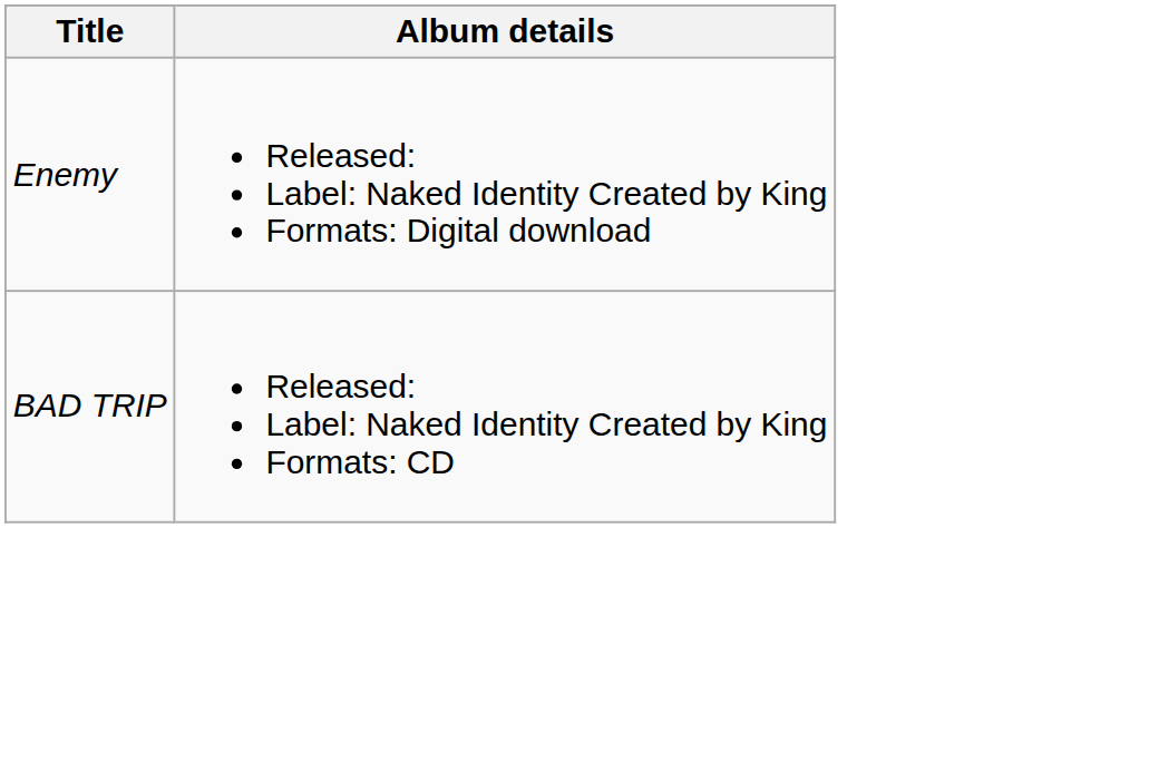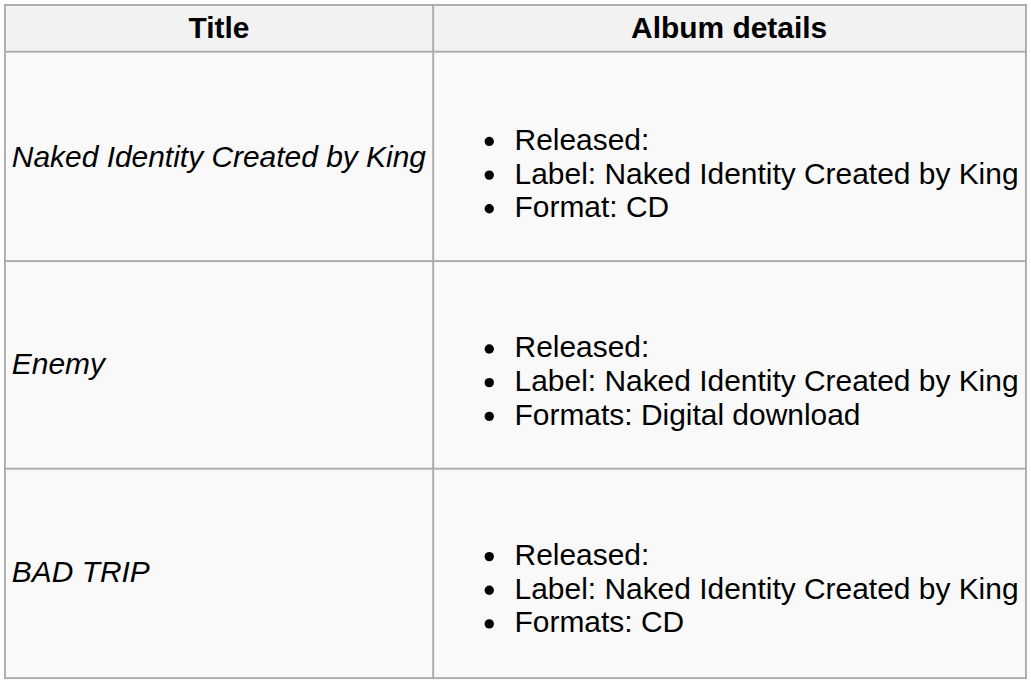+ row: Naked Identity Created by King | Released: Label: Naked Identity Created by King Format: CD
